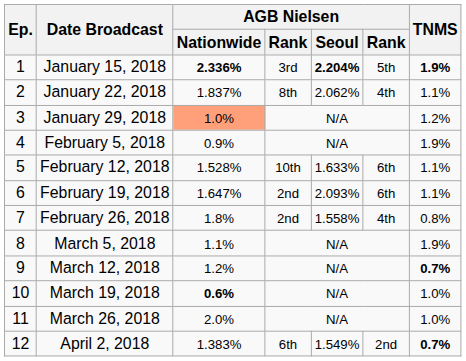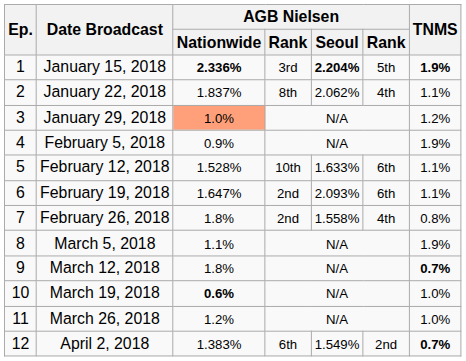March 12, 2018 | AGB Nielsen / Nationwide: 1.2% -> 1.8%
March 26, 2018 | AGB Nielsen / Nationwide: 2.0% -> 1.2%
